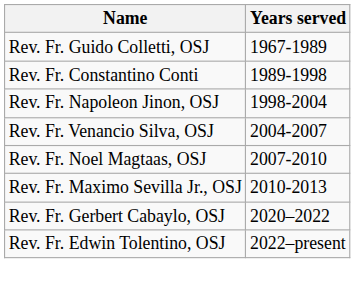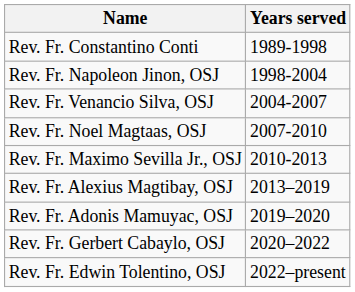- row: Rev. Fr. Guido Colletti, OSJ | 1967-1989
+ row: Rev. Fr. Alexius Magtibay, OSJ | 2013–2019
+ row: Rev. Fr. Adonis Mamuyac, OSJ | 2019–2020
